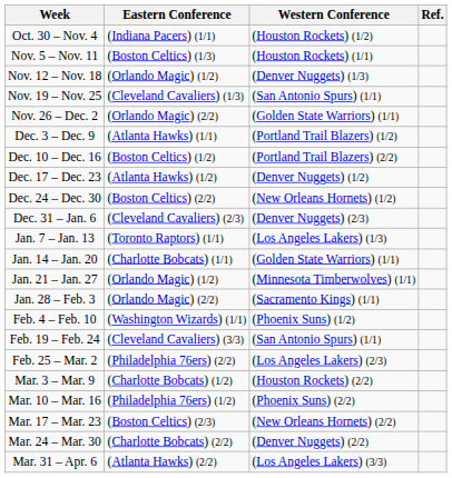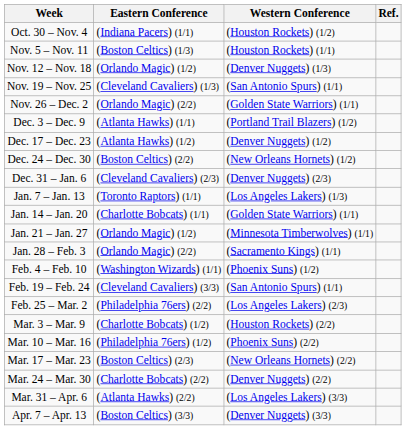- row: Dec. 10 – Dec. 16 | (Boston Celtics) (1/2) | (Portland Trail Blazers) (2/2)
+ row: Apr. 7 – Apr. 13 | (Boston Celtics) (3/3) | (Denver Nuggets) (3/3)
